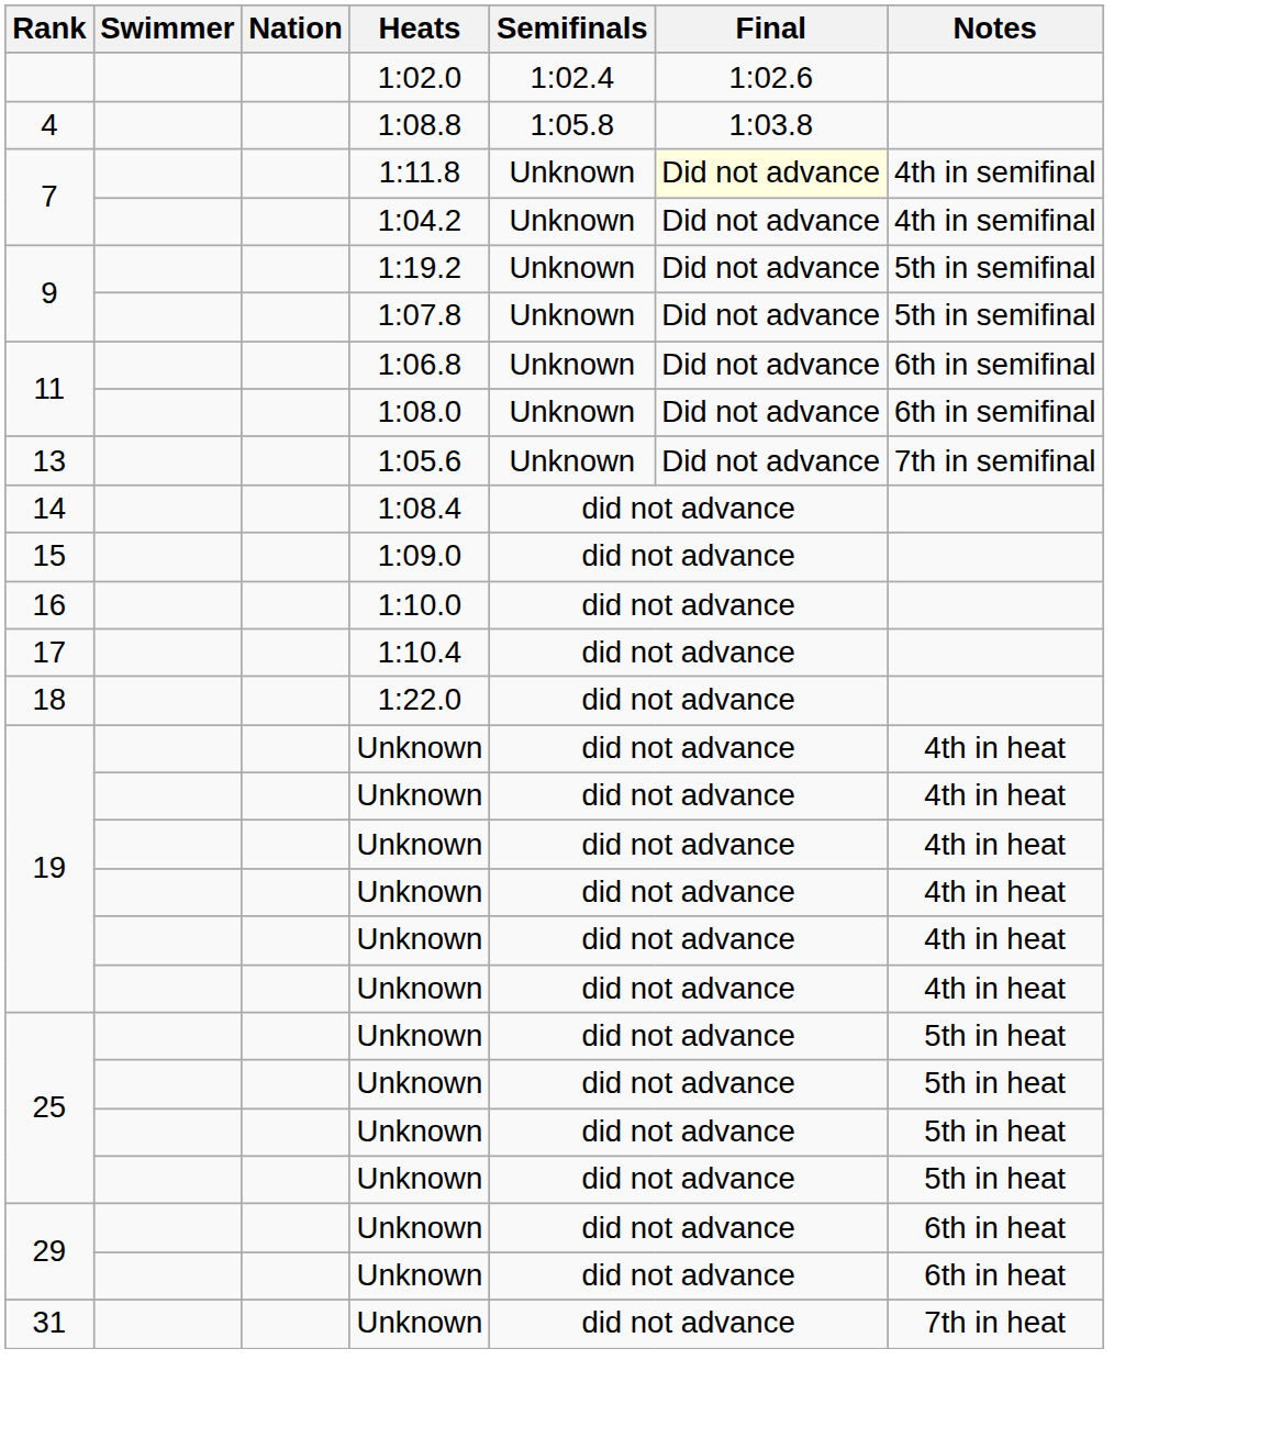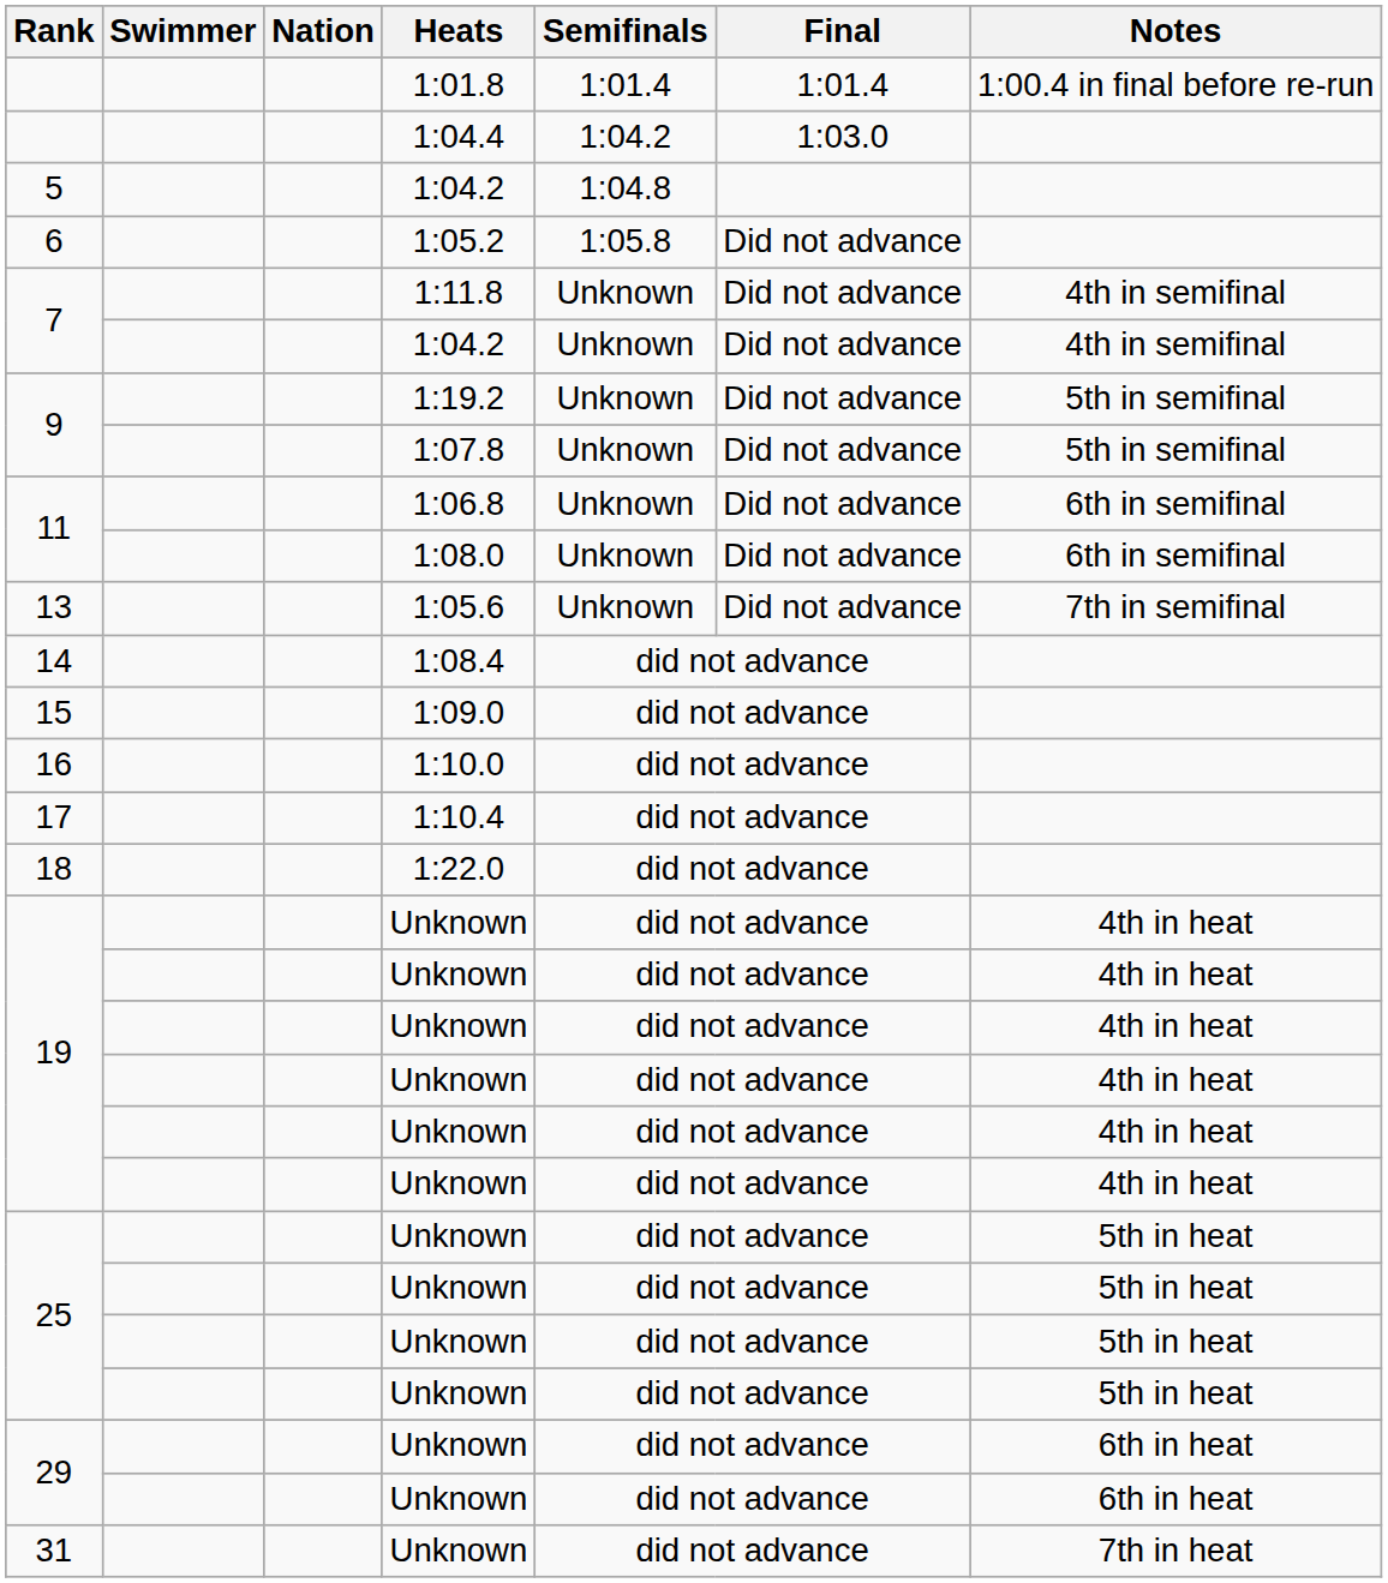+ row: 1:01.8 | 1:01.4 | 1:01.4 | 1:00.4 in final before re-run
- row: 1:02.0 | 1:02.4 | 1:02.6
+ row: 1:04.4 | 1:04.2 | 1:03.0
- row: 4 | 1:08.8 | 1:05.8 | 1:03.8
+ row: 5 | 1:04.2 | 1:04.8
+ row: 6 | 1:05.2 | 1:05.8 | Did not advance
1:11.8 | Final: lightyellow background -> no background
